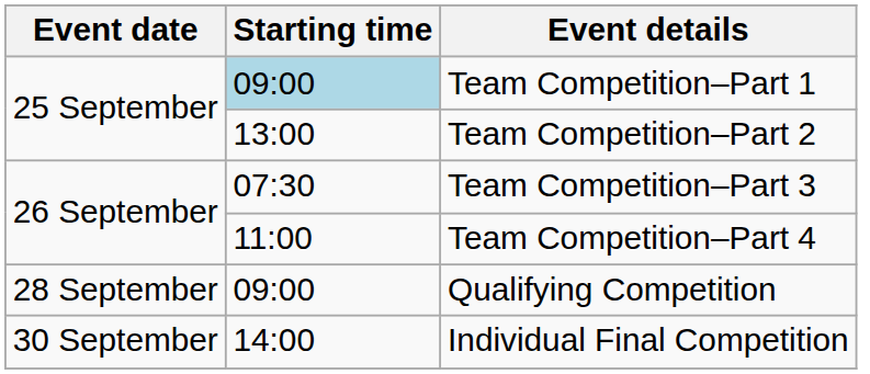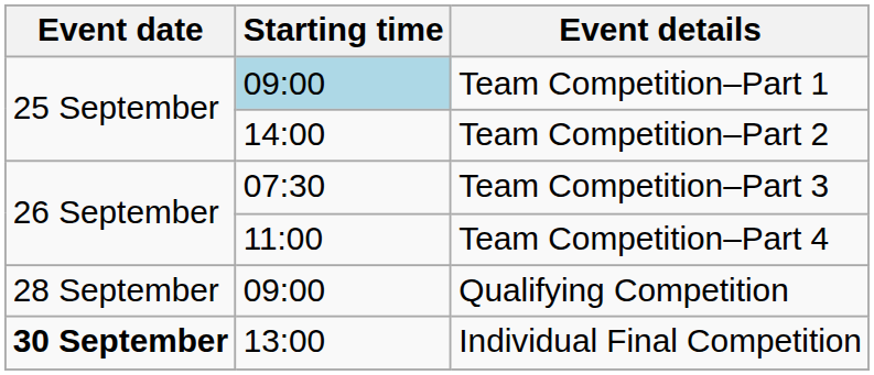Team Competition–Part 2 | Starting time: 13:00 -> 14:00
Individual Final Competition | Event date: normal -> bold
Individual Final Competition | Starting time: 14:00 -> 13:00
